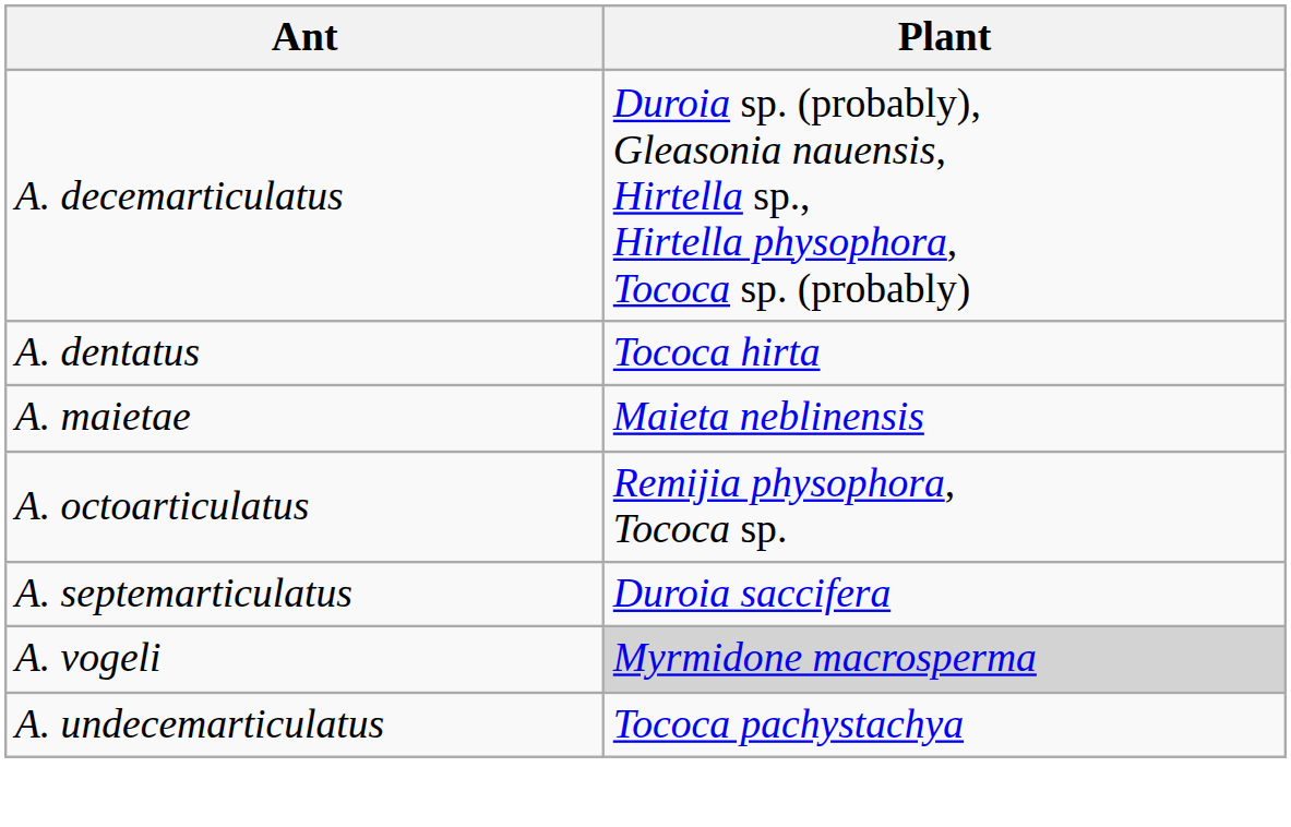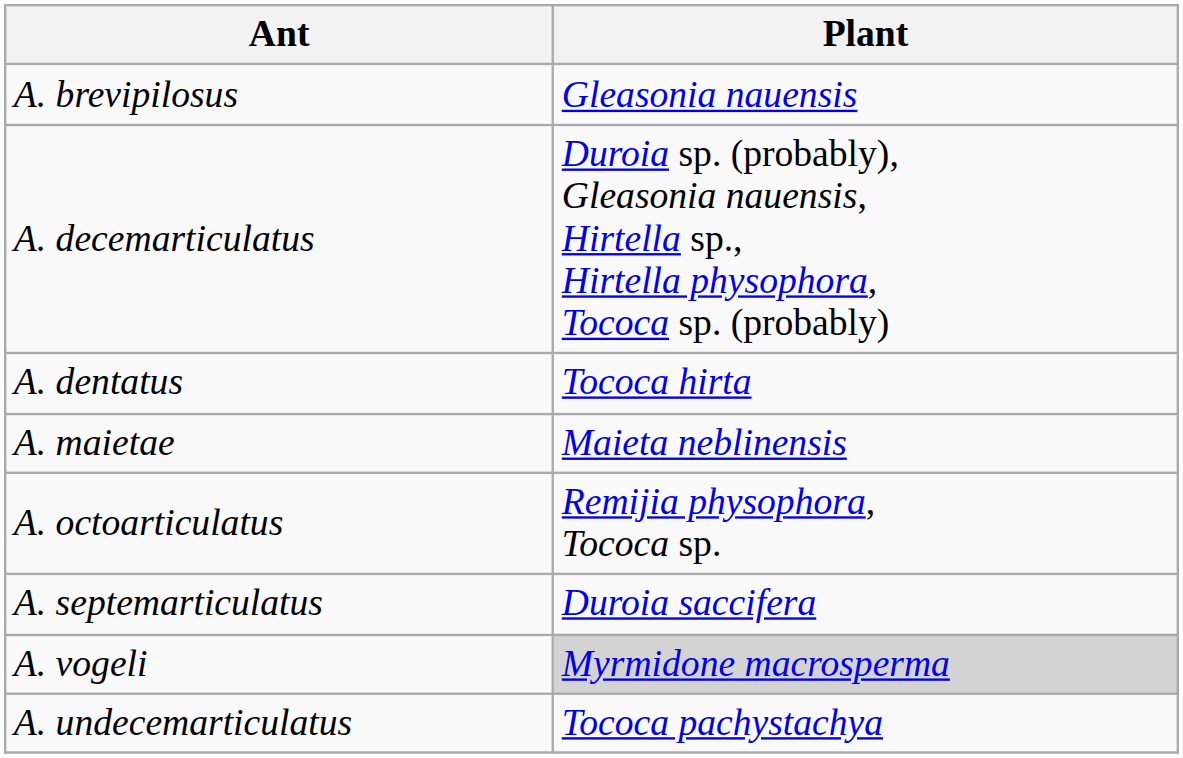+ row: A. brevipilosus | Gleasonia nauensis
